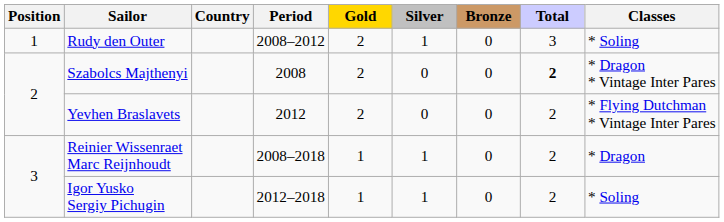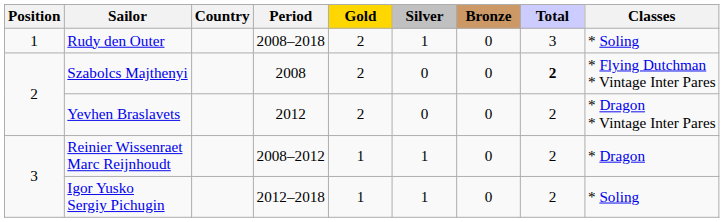Rudy den Outer | Period: 2008–2012 -> 2008–2018
Szabolcs Majthenyi | Classes: * Dragon * Vintage Inter Pares -> * Flying Dutchman * Vintage Inter Pares
Yevhen Braslavets | Classes: * Flying Dutchman * Vintage Inter Pares -> * Dragon * Vintage Inter Pares
Reinier Wissenraet Marc Reijnhoudt | Period: 2008–2018 -> 2008–2012
